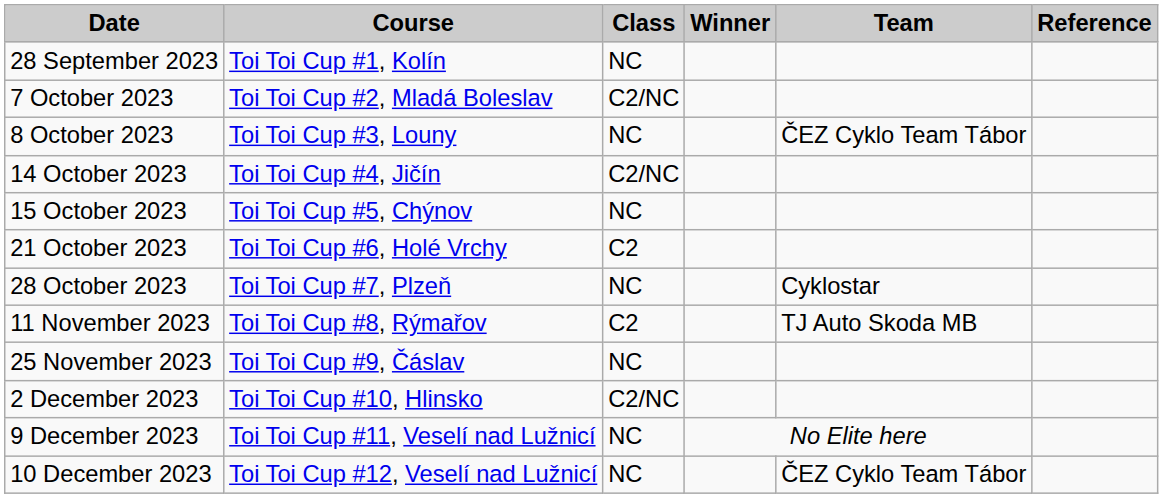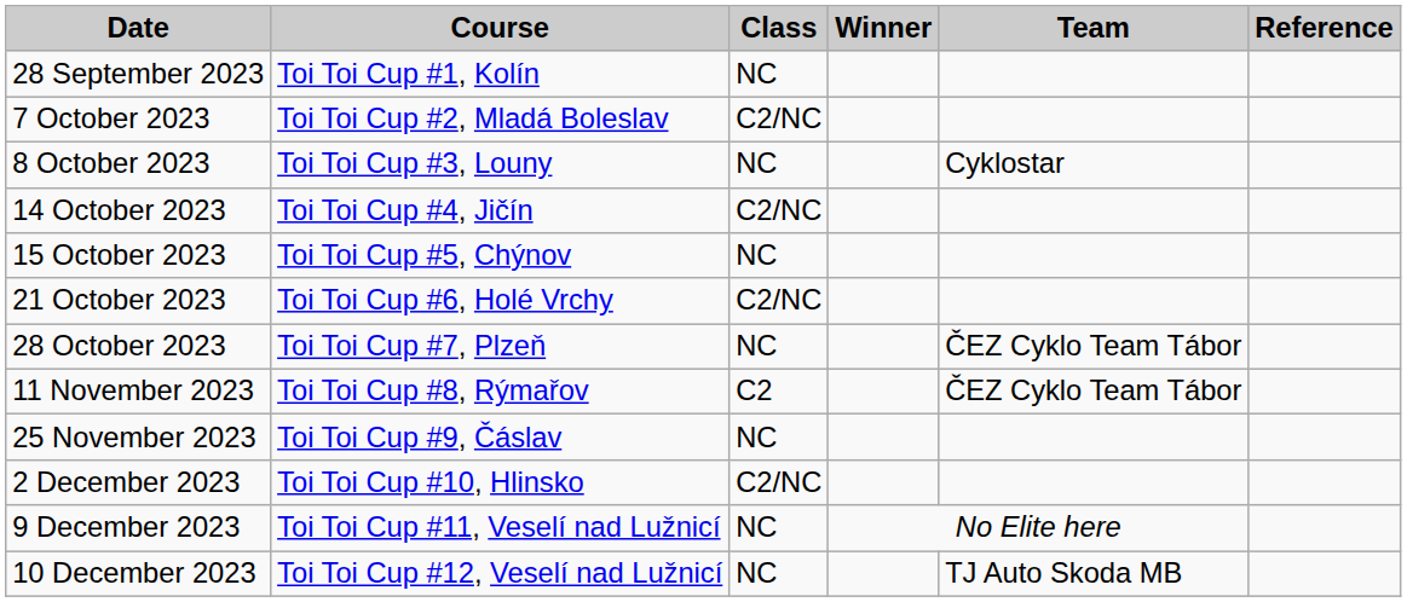8 October 2023 | Team: ČEZ Cyklo Team Tábor -> Cyklostar
21 October 2023 | Class: C2 -> C2/NC
28 October 2023 | Team: Cyklostar -> ČEZ Cyklo Team Tábor
11 November 2023 | Team: TJ Auto Skoda MB -> ČEZ Cyklo Team Tábor
10 December 2023 | Team: ČEZ Cyklo Team Tábor -> TJ Auto Skoda MB
